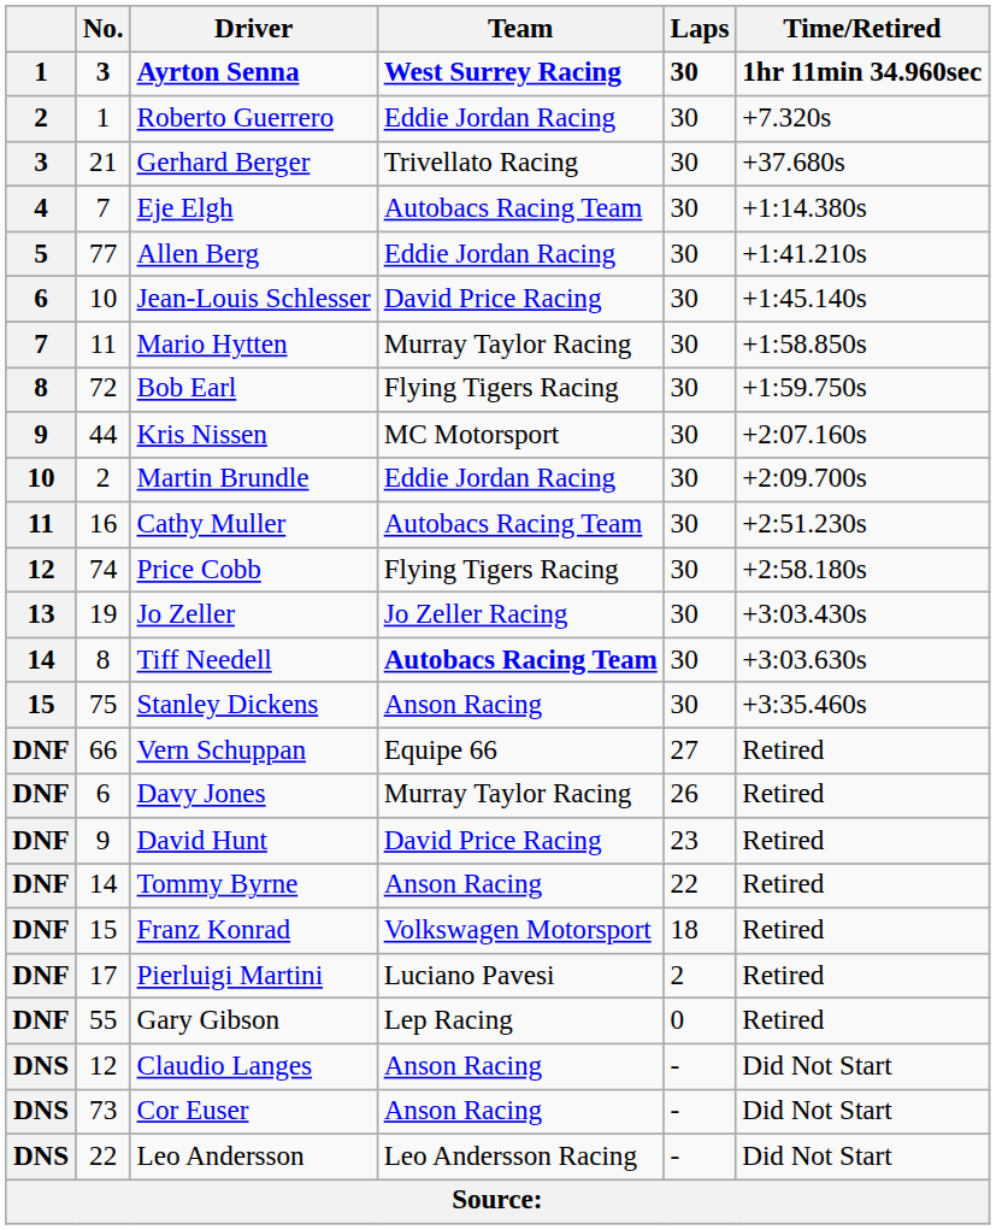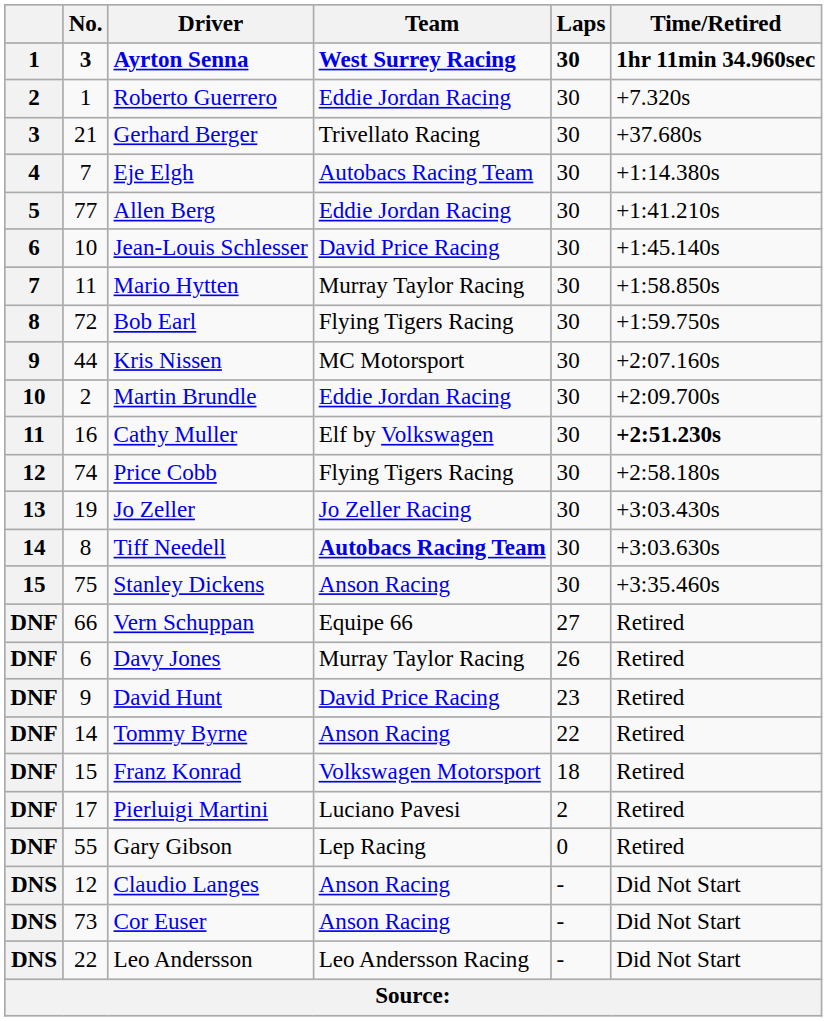Cathy Muller | Team: Autobacs Racing Team -> Elf by Volkswagen
Cathy Muller | Time/Retired: normal -> bold
